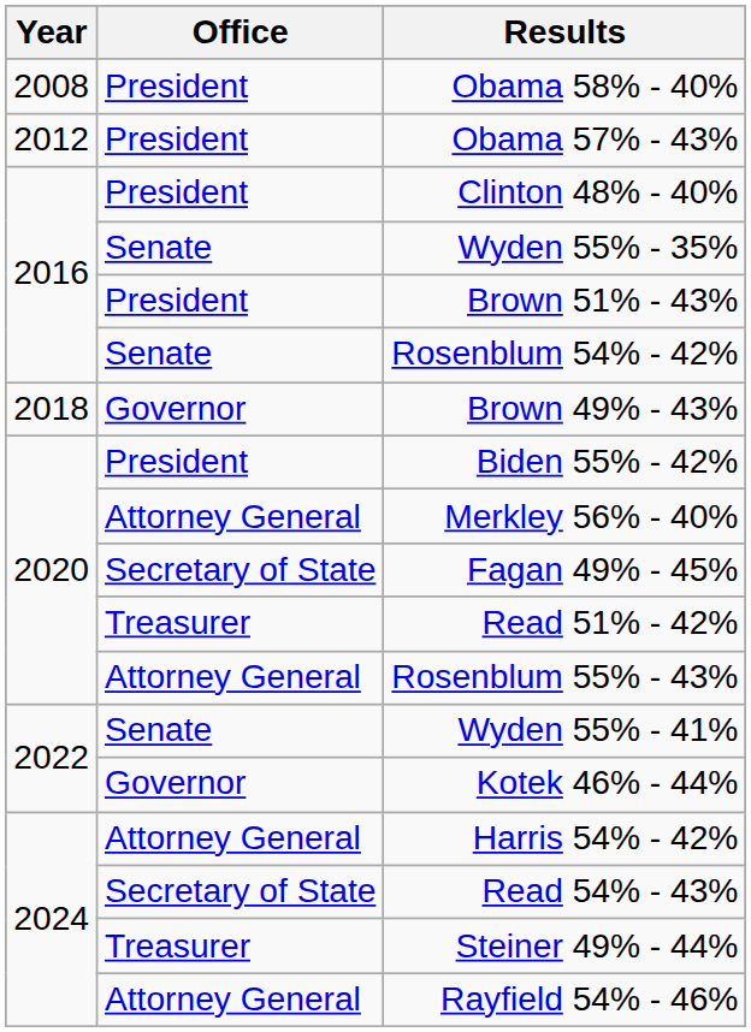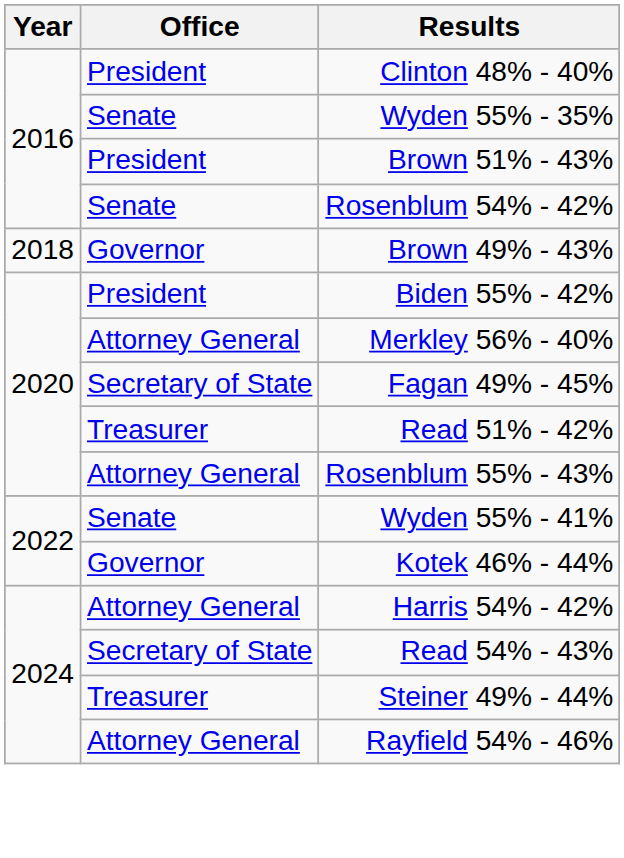- row: 2008 | President | Obama 58% - 40%
- row: 2012 | President | Obama 57% - 43%
